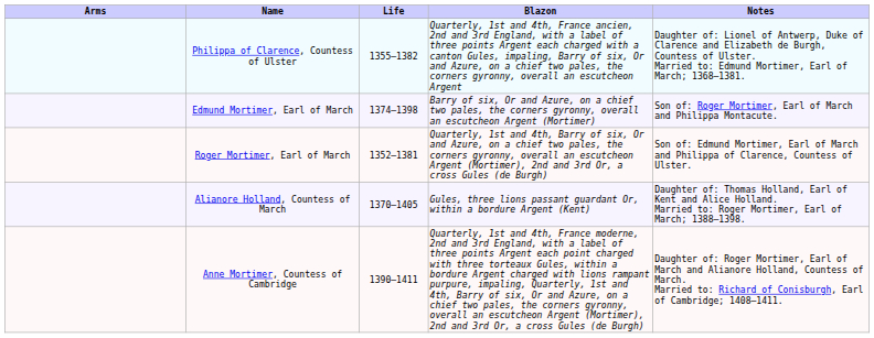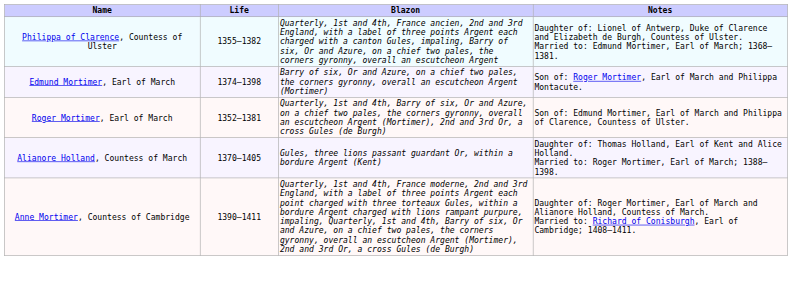- column: Arms
